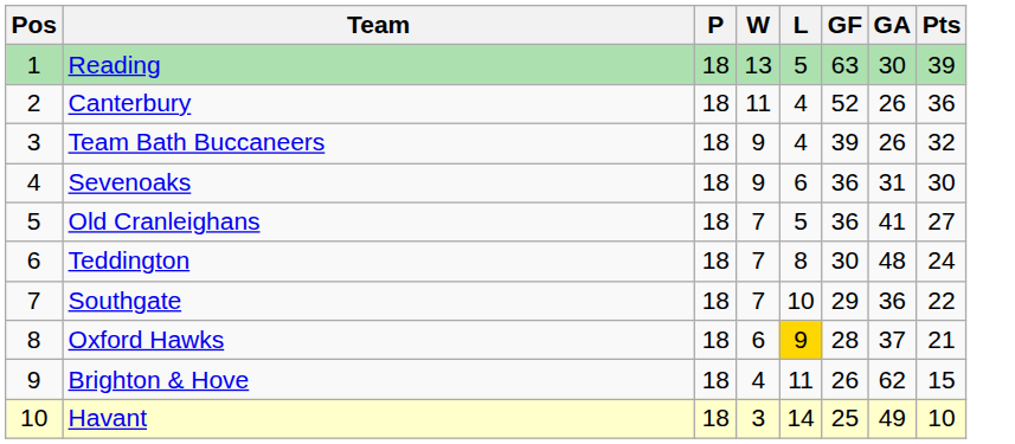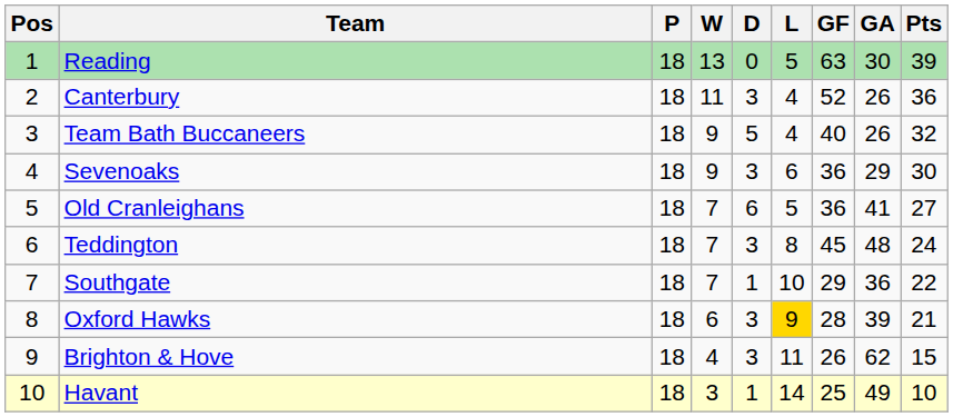+ column: D | 0 | 3 | 5 | 3 | 6 | 3 | 1 | 3 | 3 | 1
Team Bath Buccaneers | GF: 39 -> 40
Sevenoaks | GA: 31 -> 29
Teddington | GF: 30 -> 45
Oxford Hawks | GA: 37 -> 39
